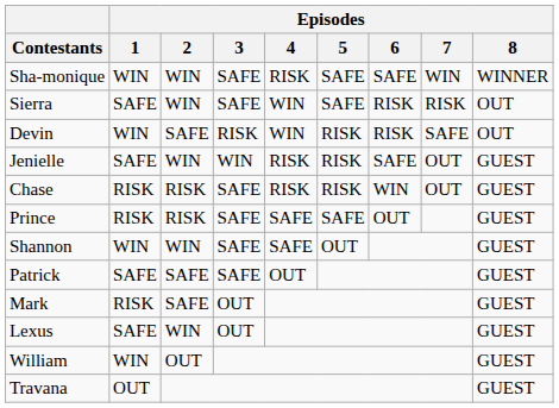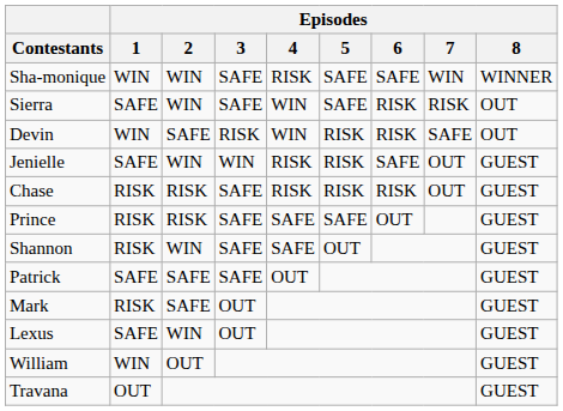Chase | Episodes / 6: WIN -> RISK
Shannon | Episodes / 1: WIN -> RISK
